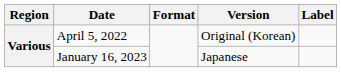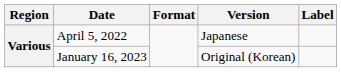April 5, 2022 | Version: Original (Korean) -> Japanese
January 16, 2023 | Version: Japanese -> Original (Korean)
